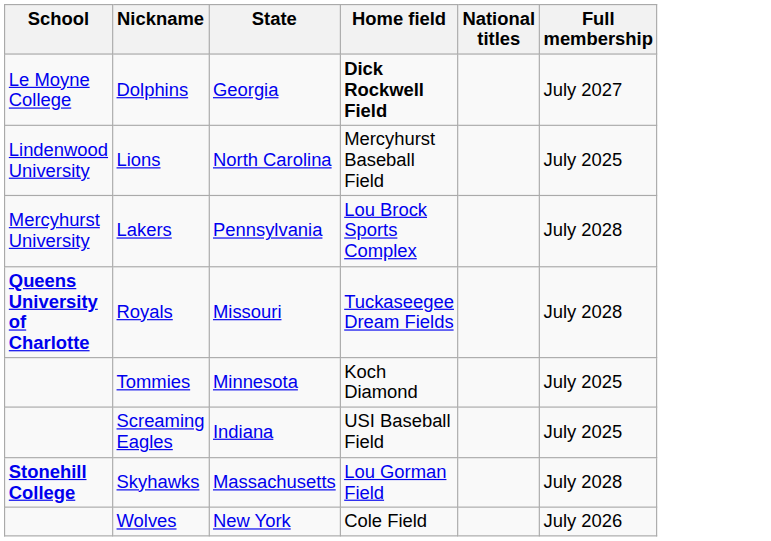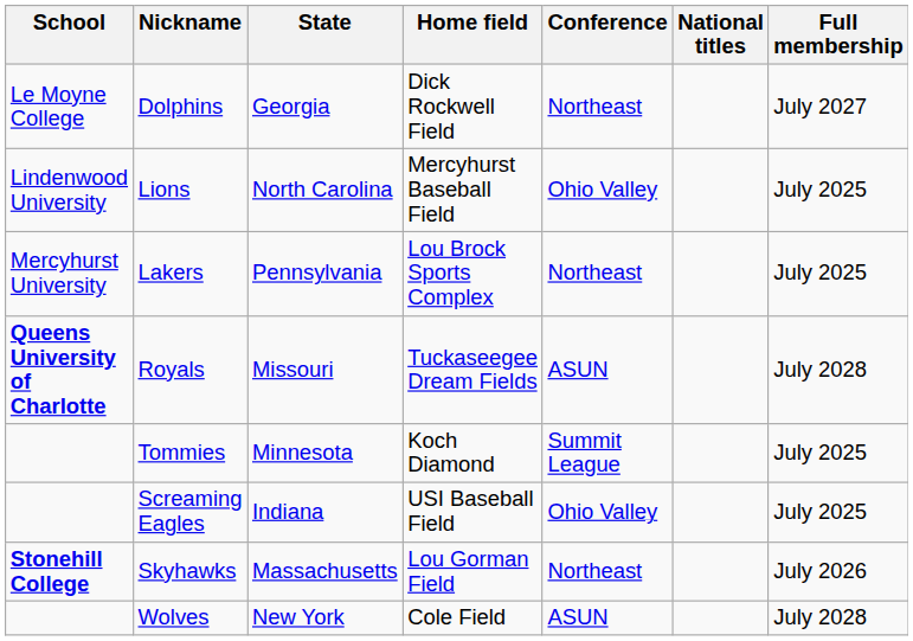+ column: Conference | Northeast | Ohio Valley | Northeast | ASUN | Summit League | Ohio Valley | Northeast | ASUN
Dolphins | Home field: bold -> normal
Lakers | Full membership: July 2028 -> July 2025
Skyhawks | Full membership: July 2028 -> July 2026
Wolves | Full membership: July 2026 -> July 2028
